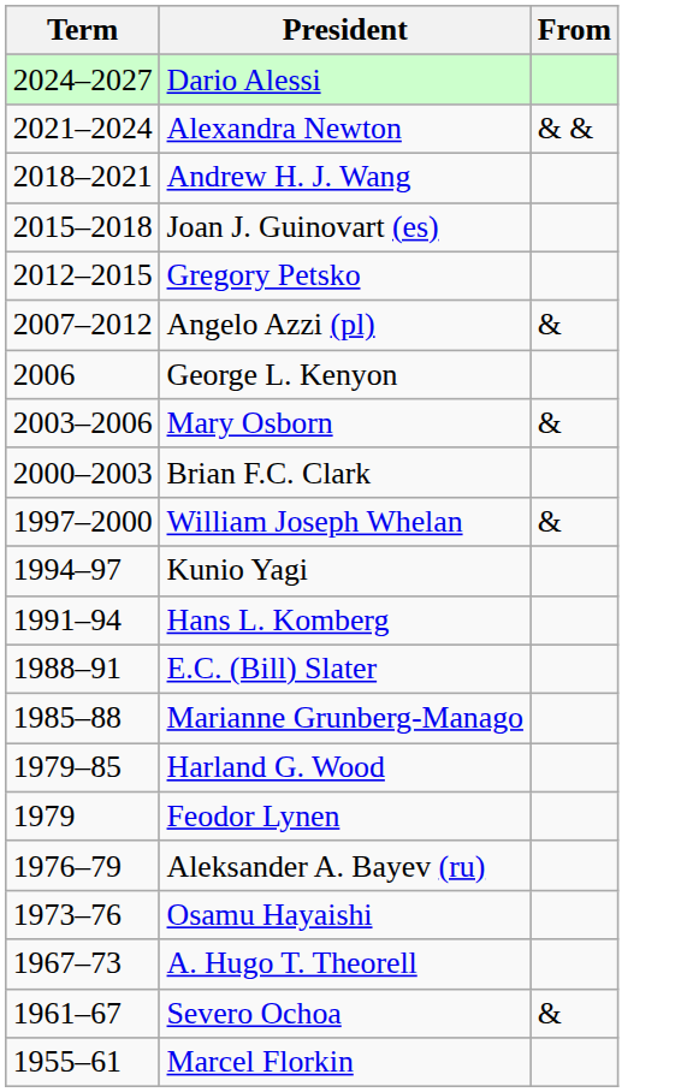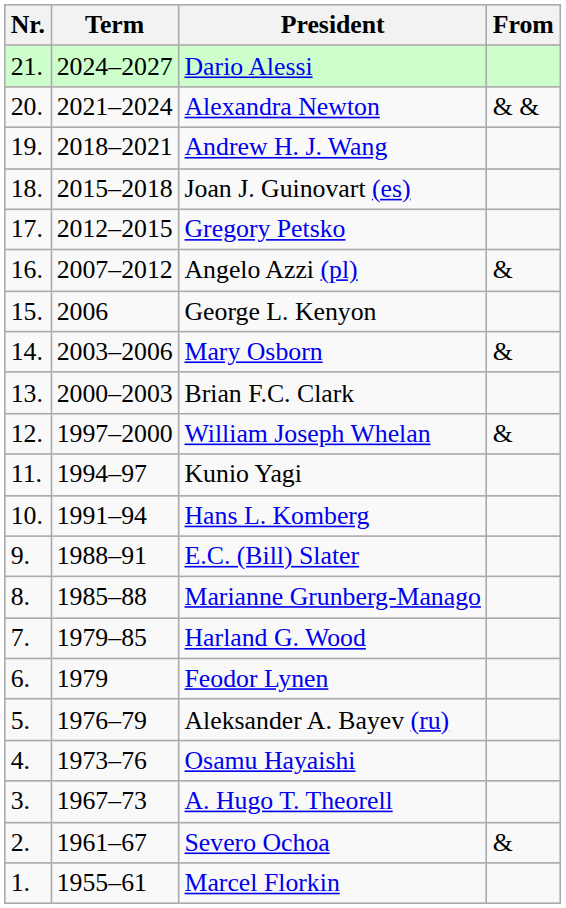+ column: Nr. | 21. | 20. | 19. | 18. | 17. | 16. | 15. | 14. | 13. | 12. | 11. | 10. | 9. | 8. | 7. | 6. | 5. | 4. | 3. | 2. | 1.
